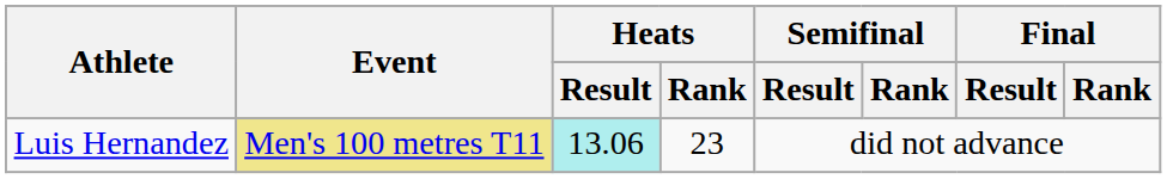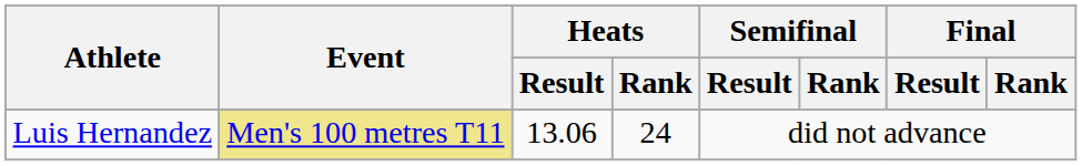Luis Hernandez | Heats / Result: paleturquoise background -> no background
Luis Hernandez | Heats / Rank: 23 -> 24
